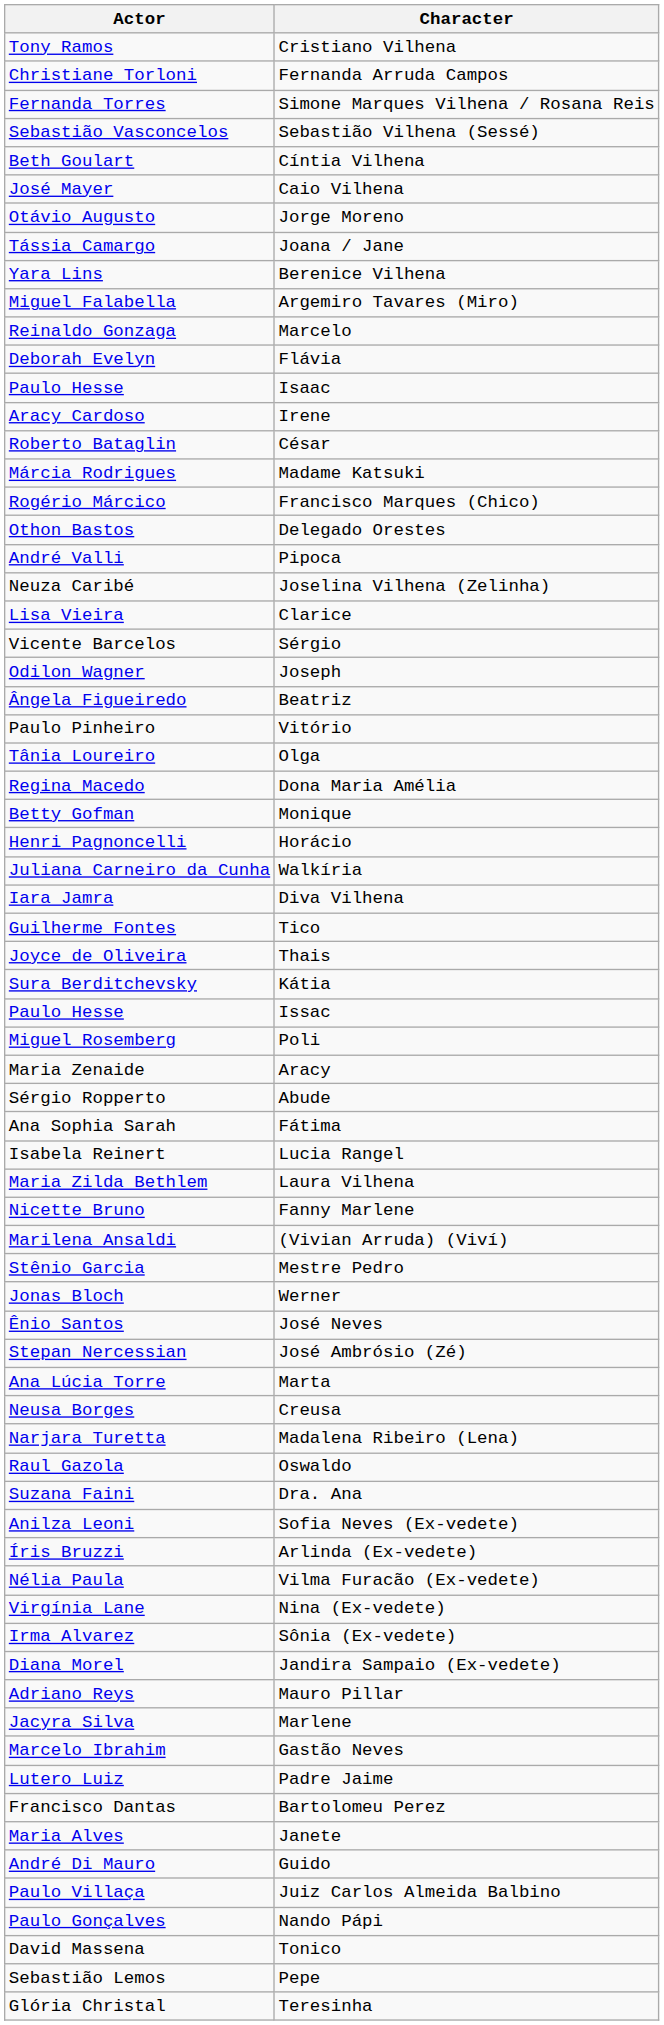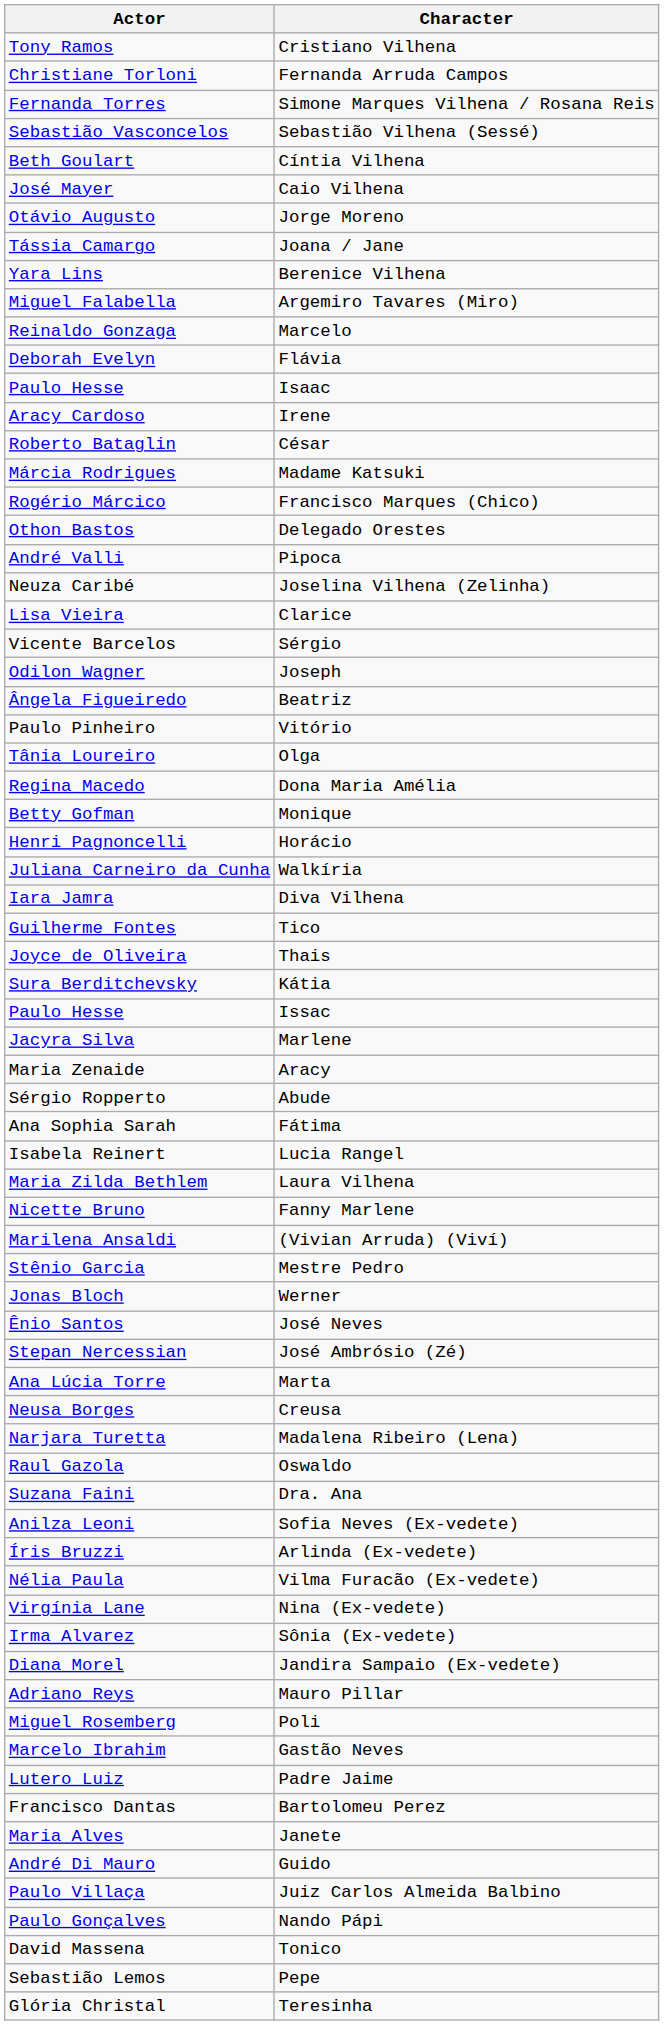rows swapped: Marlene <-> Poli
